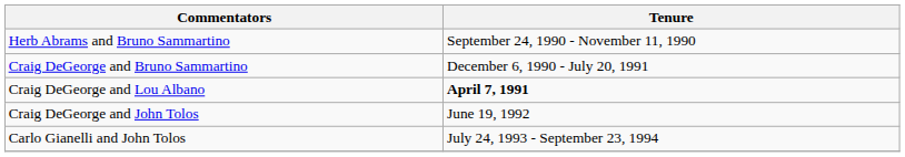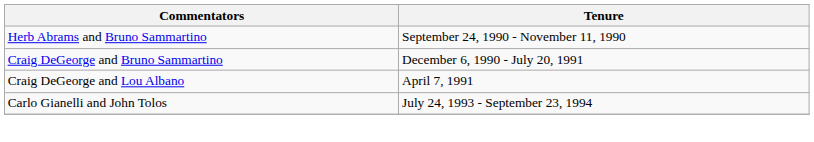Craig DeGeorge and Lou Albano | Tenure: bold -> normal
- row: Craig DeGeorge and John Tolos | June 19, 1992
